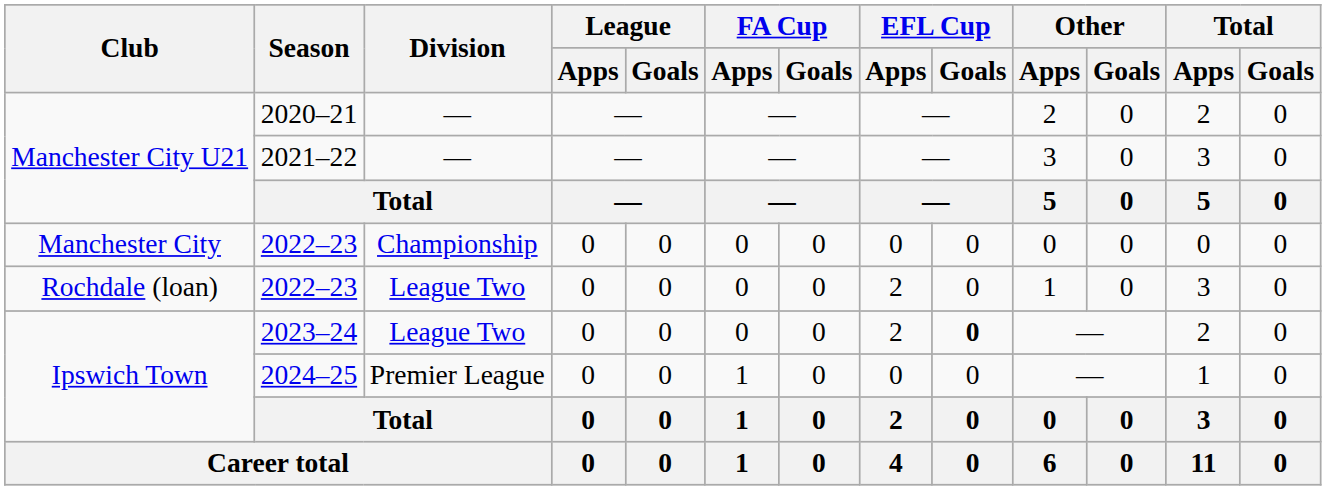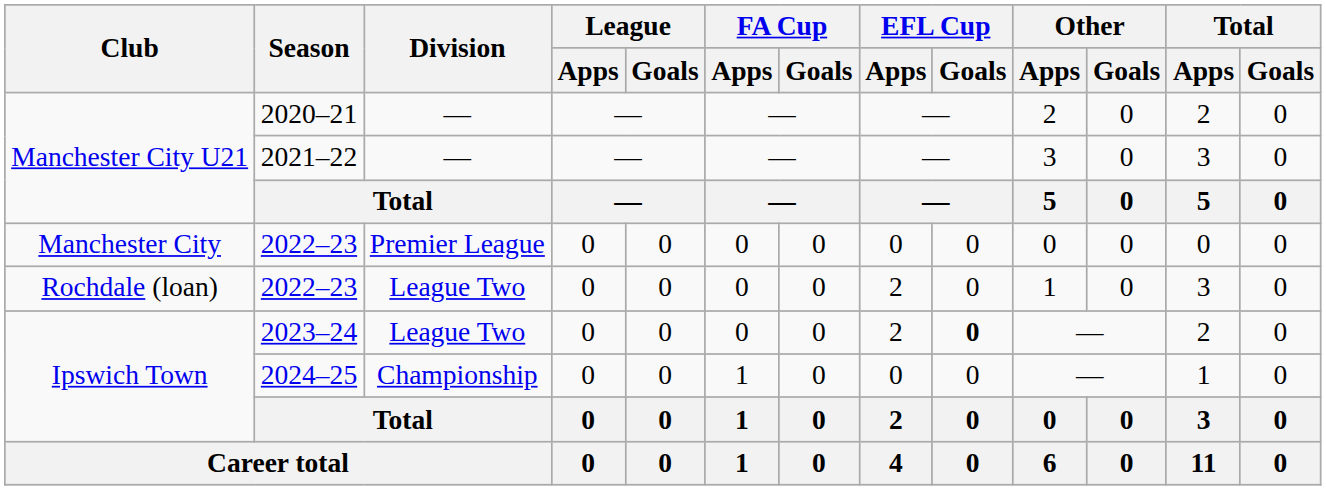Manchester City / 2022–23 | Division: Championship -> Premier League
2024–25 | Division: Premier League -> Championship
